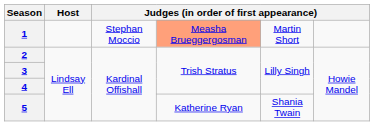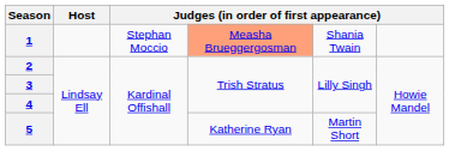1 | column 5: Martin Short -> Shania Twain
5 | column 5: Shania Twain -> Martin Short
